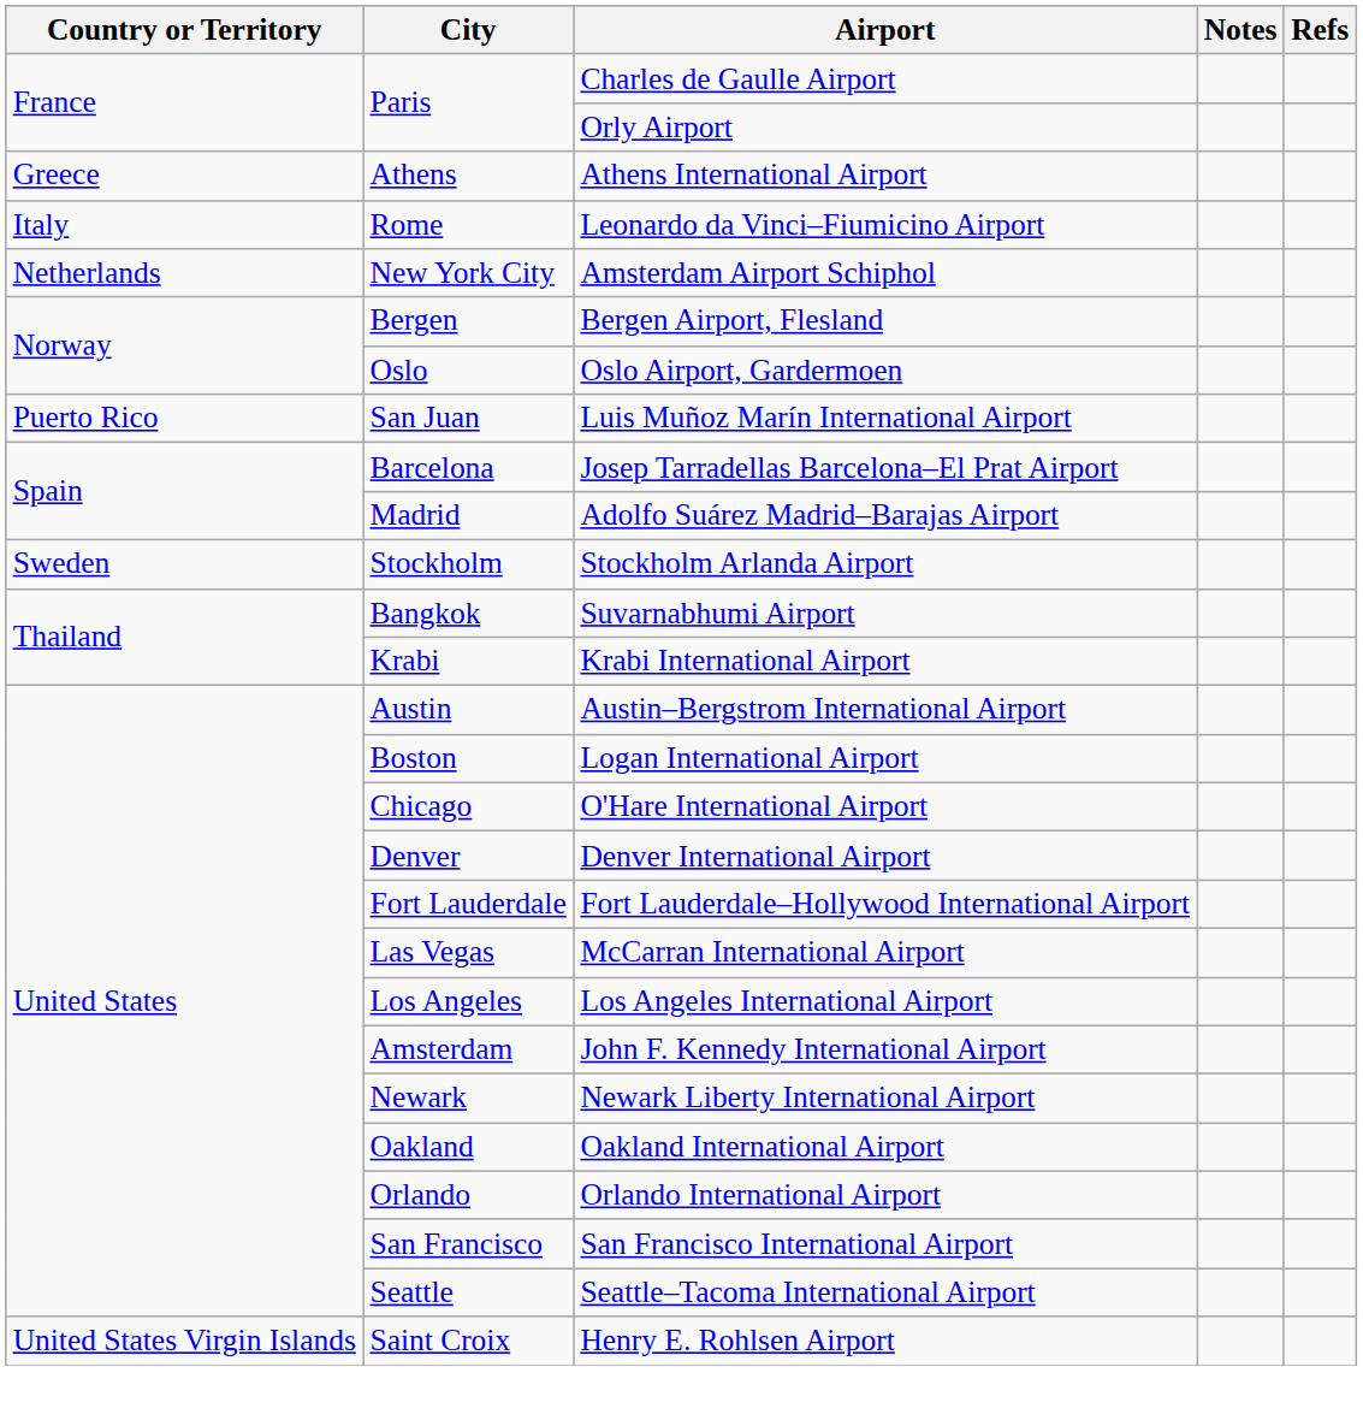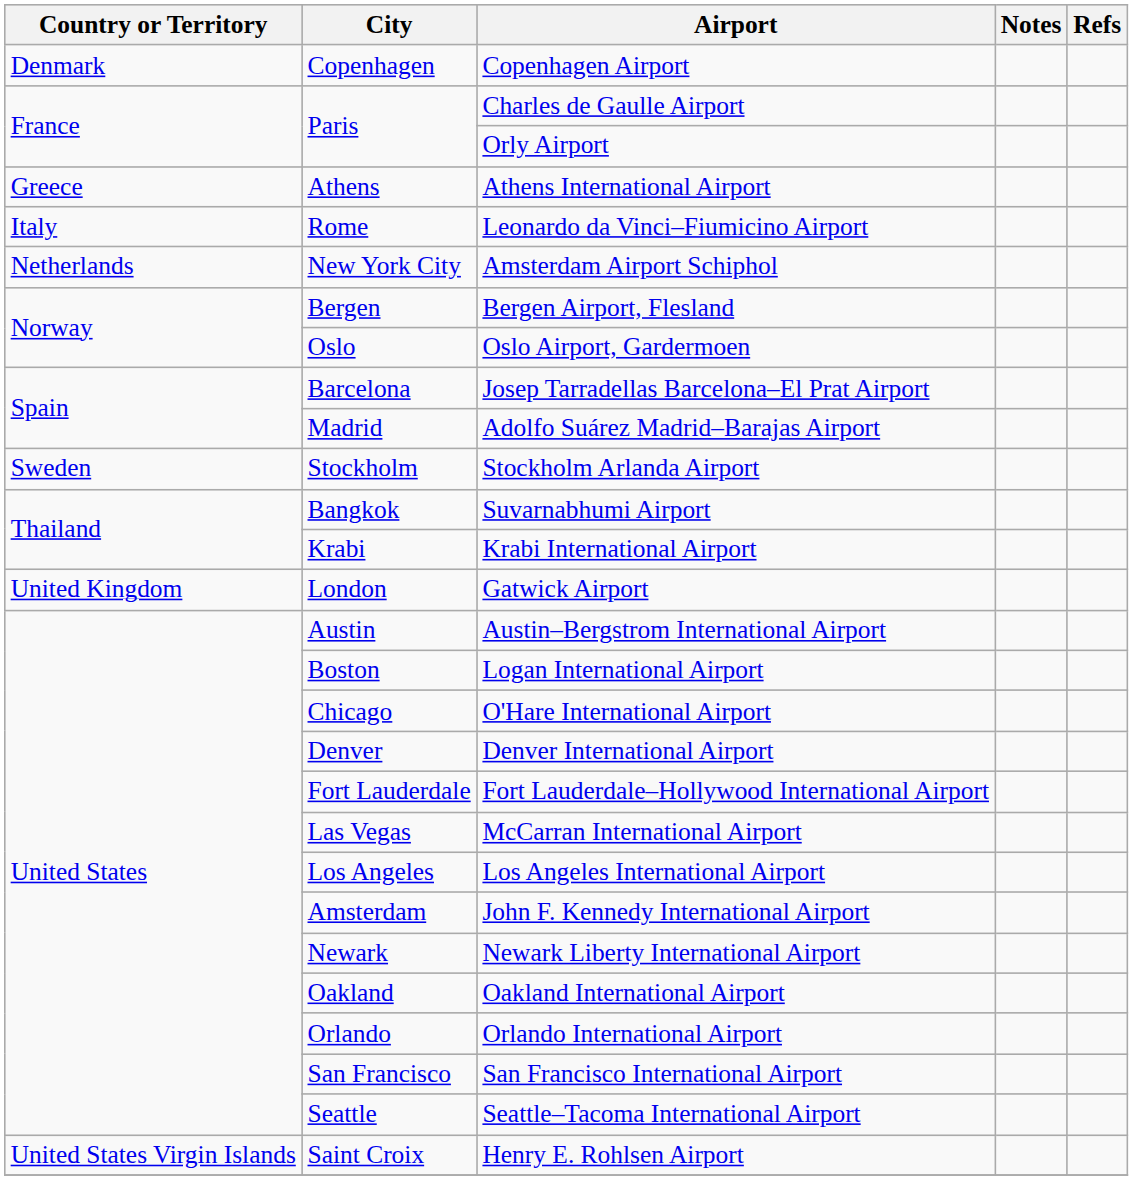+ row: Denmark | Copenhagen | Copenhagen Airport
- row: Puerto Rico | San Juan | Luis Muñoz Marín International Airport
+ row: United Kingdom | London | Gatwick Airport
